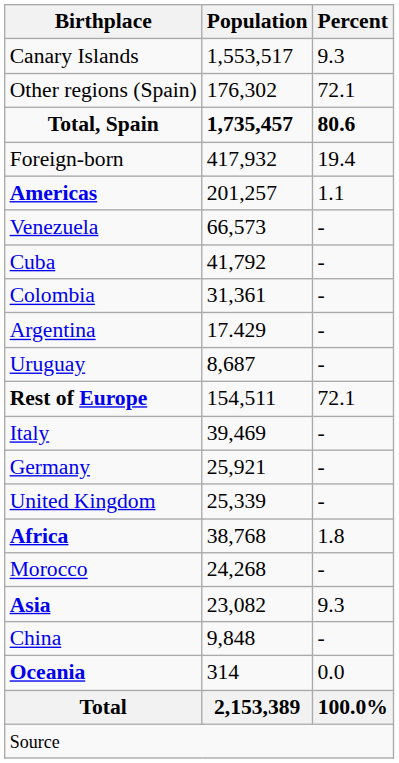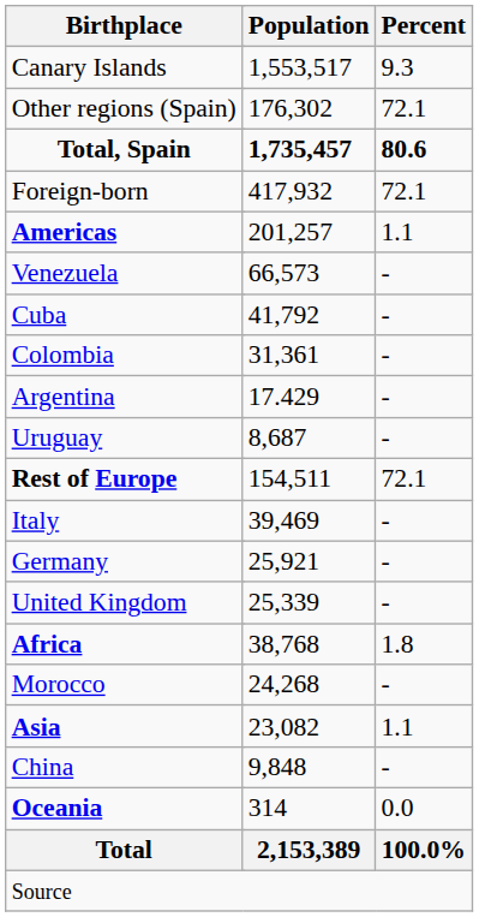Foreign-born | Percent: 19.4 -> 72.1
Asia | Percent: 9.3 -> 1.1
